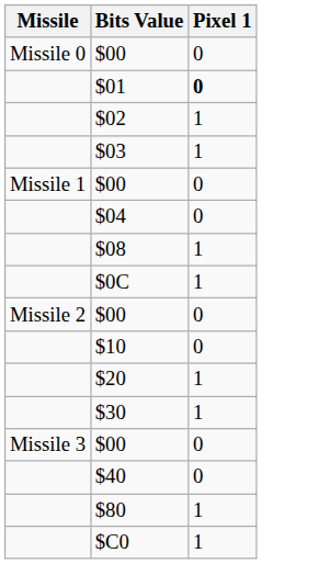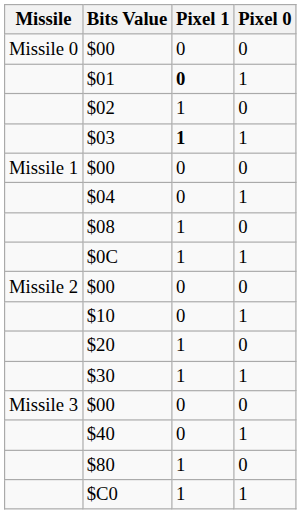+ column: Pixel 0 | 0 | 1 | 0 | 1 | 0 | 1 | 0 | 1 | 0 | 1 | 0 | 1 | 0 | 1 | 0 | 1
$03 | Pixel 1: normal -> bold
